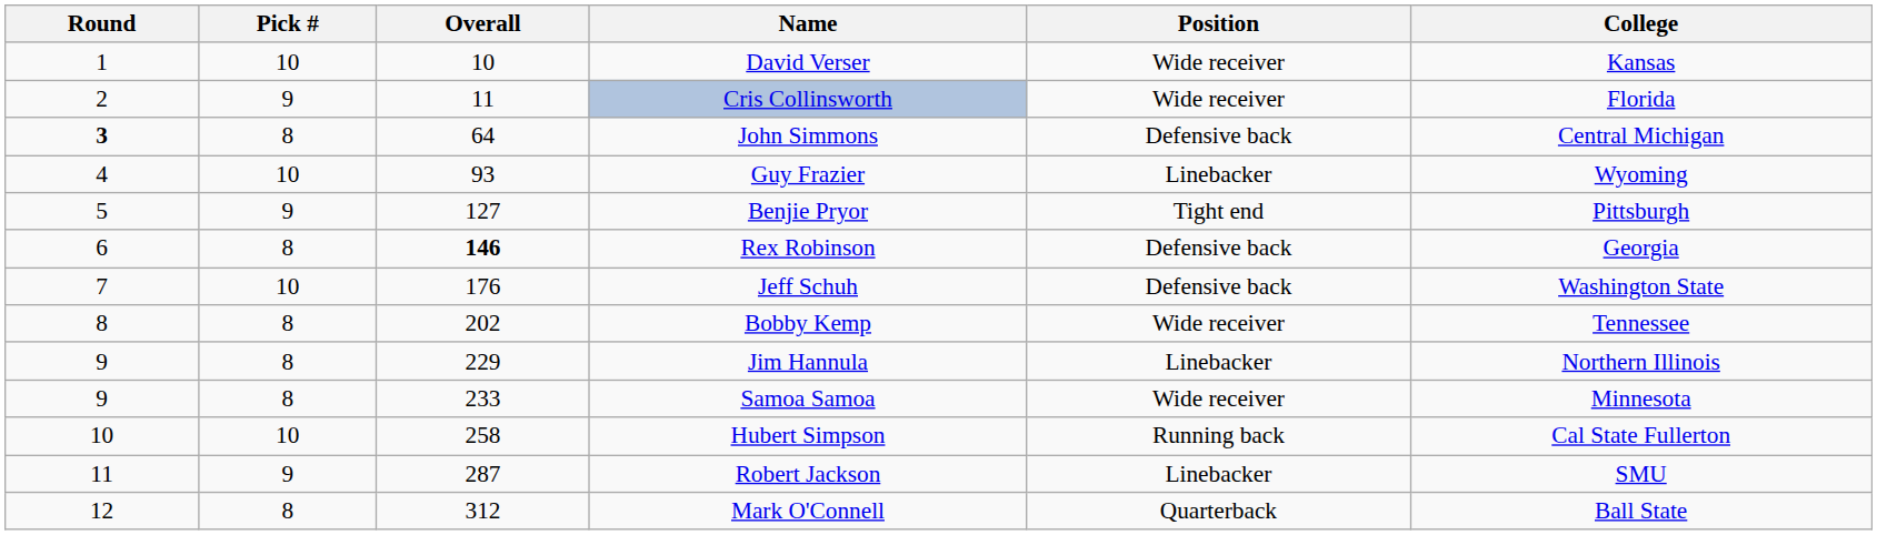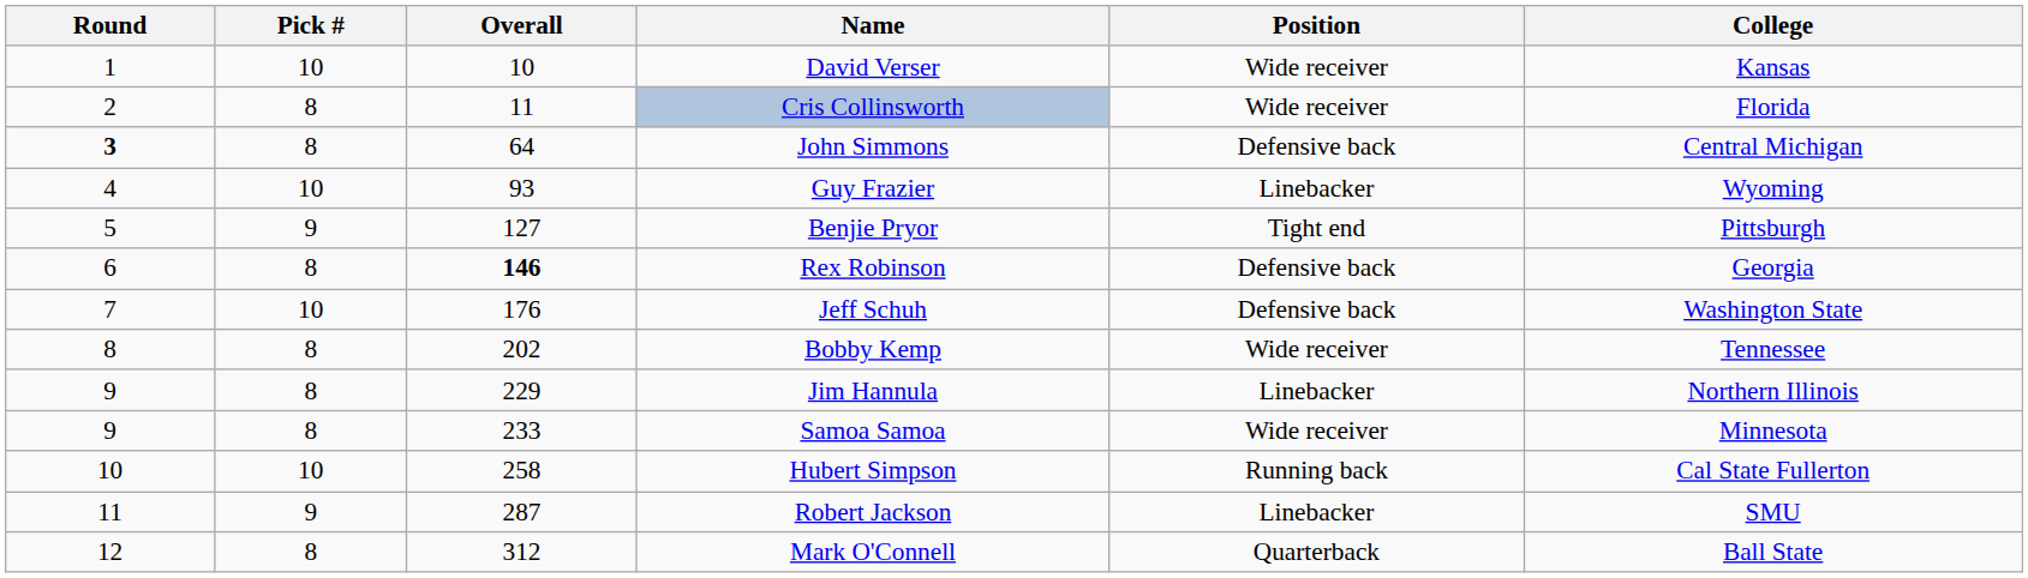Cris Collinsworth | Pick #: 9 -> 8
